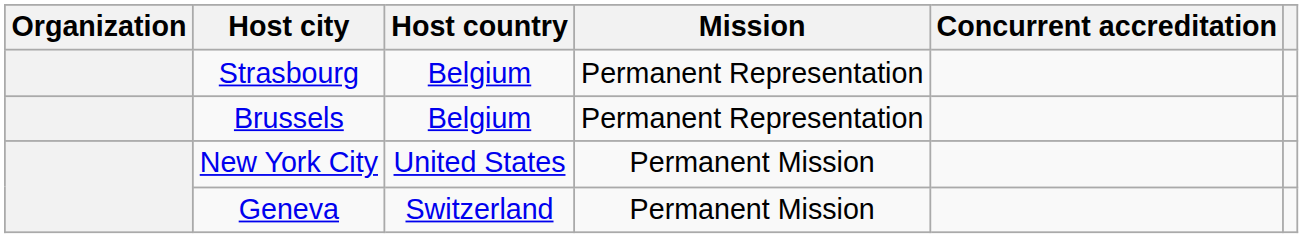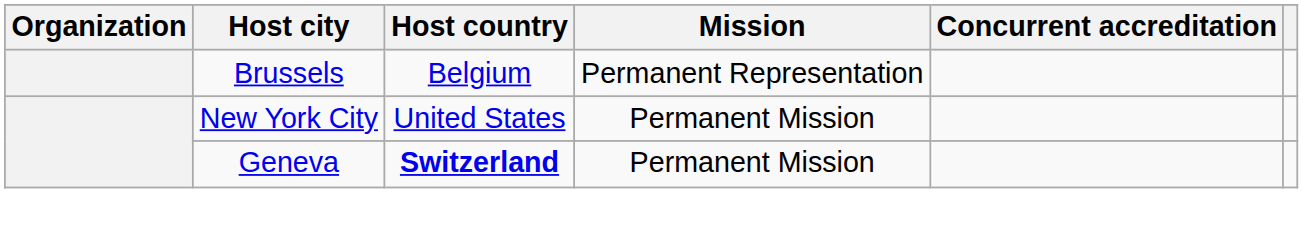- row: Strasbourg | Belgium | Permanent Representation
Geneva | Host country: normal -> bold
